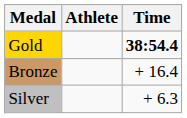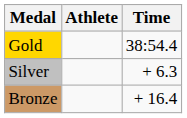Gold | Time: bold -> normal
rows swapped: Silver <-> Bronze
